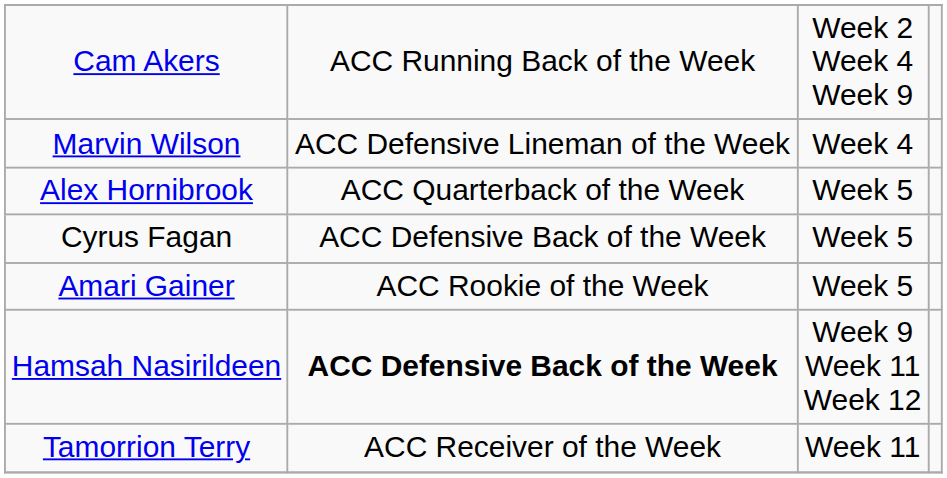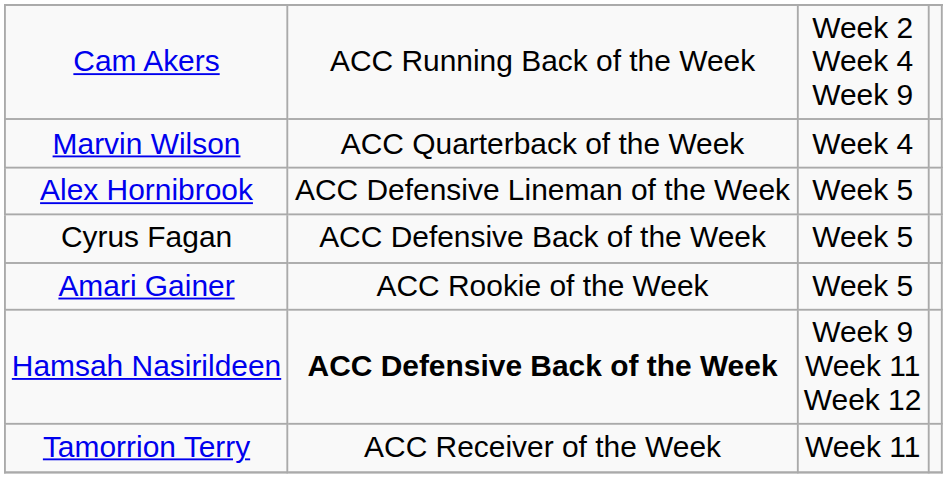Marvin Wilson | column 2: ACC Defensive Lineman of the Week -> ACC Quarterback of the Week
Alex Hornibrook | column 2: ACC Quarterback of the Week -> ACC Defensive Lineman of the Week
